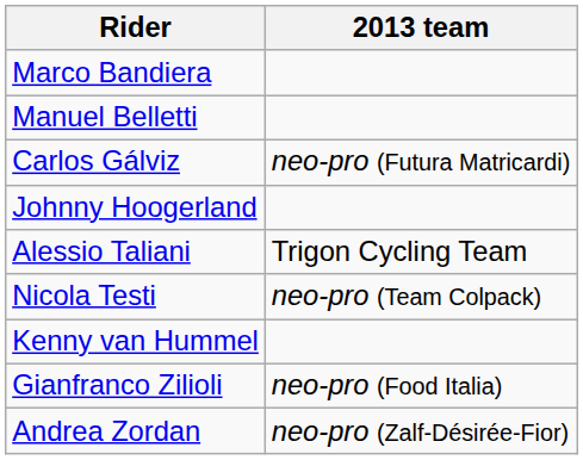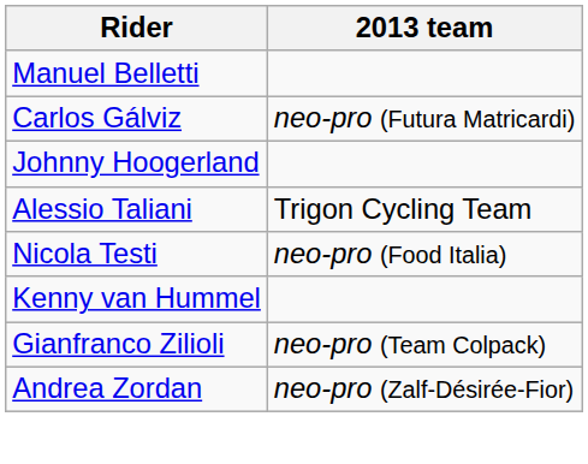- row: Marco Bandiera
Nicola Testi | 2013 team: neo-pro (Team Colpack) -> neo-pro (Food Italia)
Gianfranco Zilioli | 2013 team: neo-pro (Food Italia) -> neo-pro (Team Colpack)
